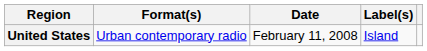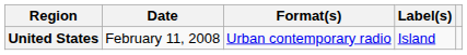columns swapped: Date <-> Format(s)
